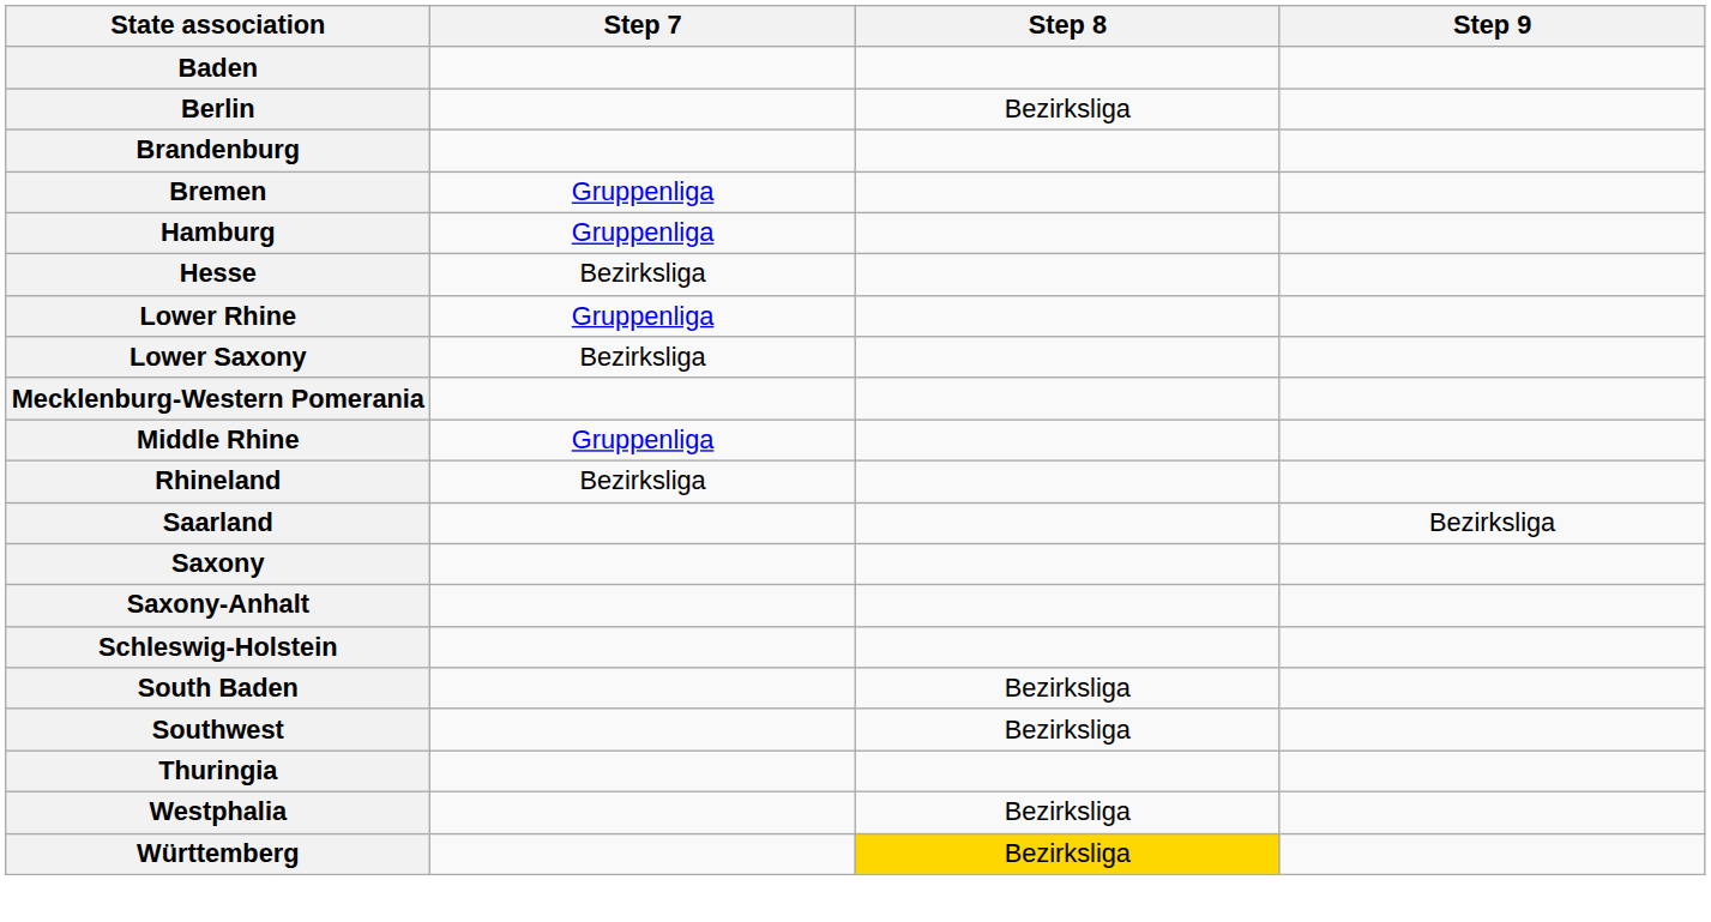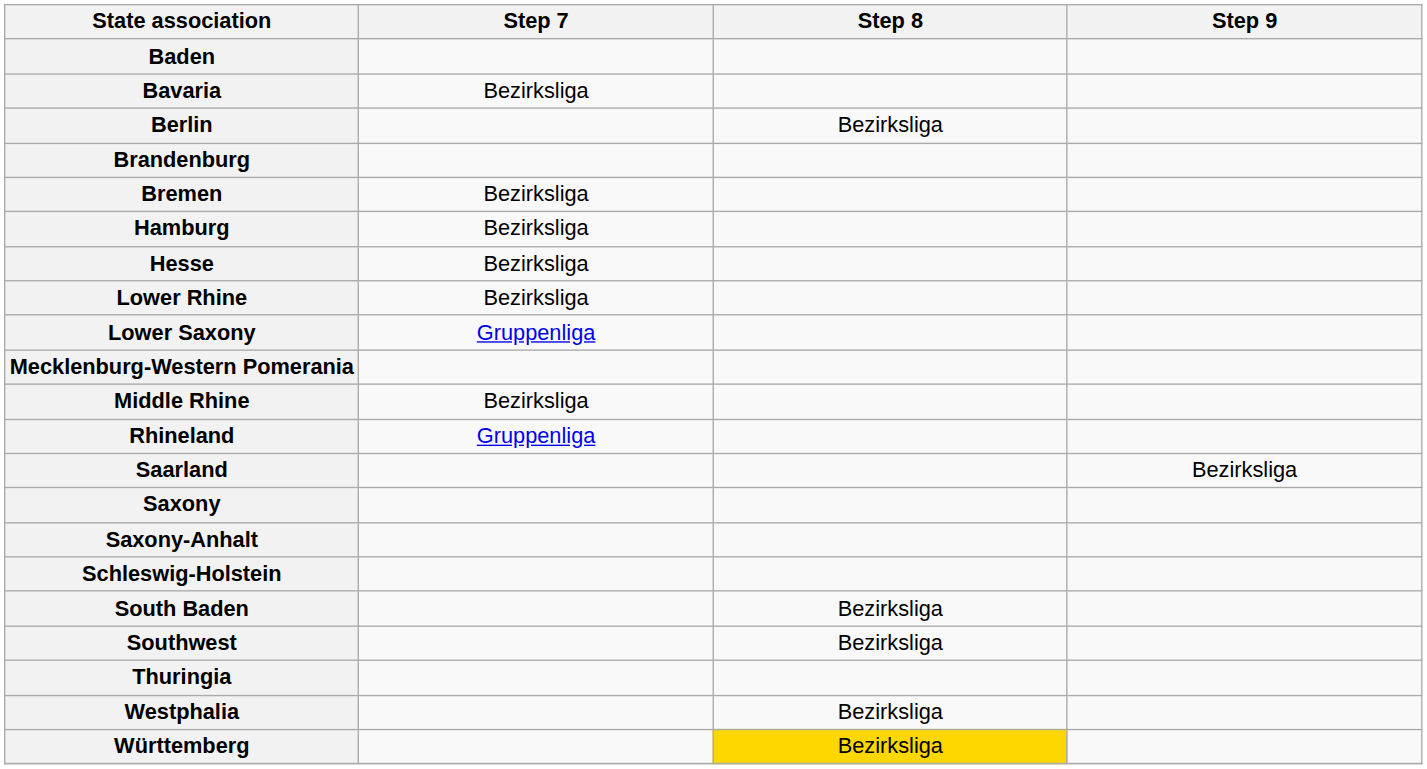+ row: Bavaria | Bezirksliga
Bremen | Step 7: Gruppenliga -> Bezirksliga
Hamburg | Step 7: Gruppenliga -> Bezirksliga
Lower Rhine | Step 7: Gruppenliga -> Bezirksliga
Lower Saxony | Step 7: Bezirksliga -> Gruppenliga
Middle Rhine | Step 7: Gruppenliga -> Bezirksliga
Rhineland | Step 7: Bezirksliga -> Gruppenliga
